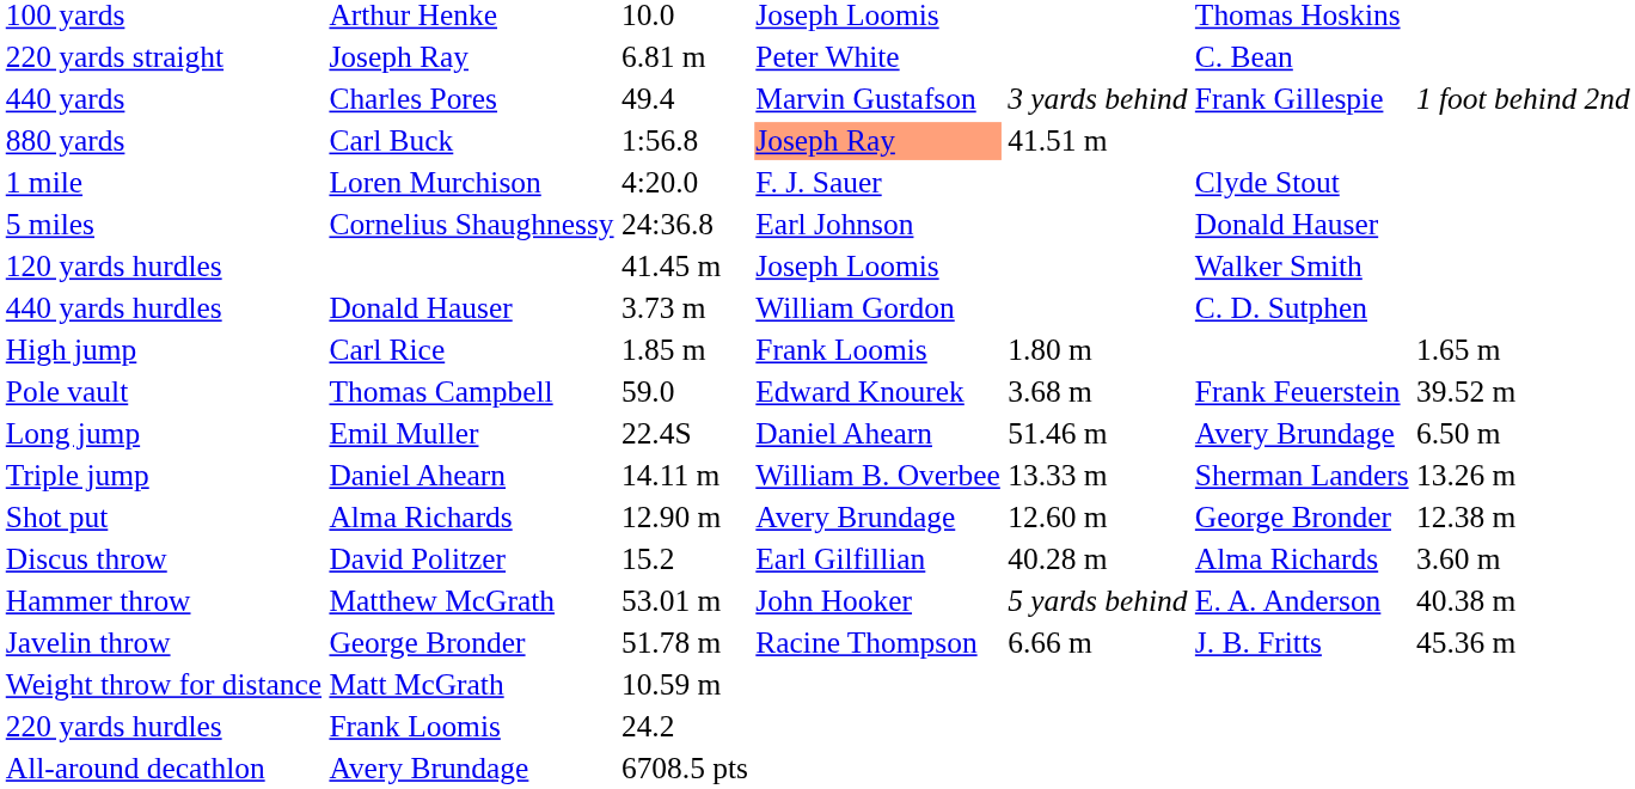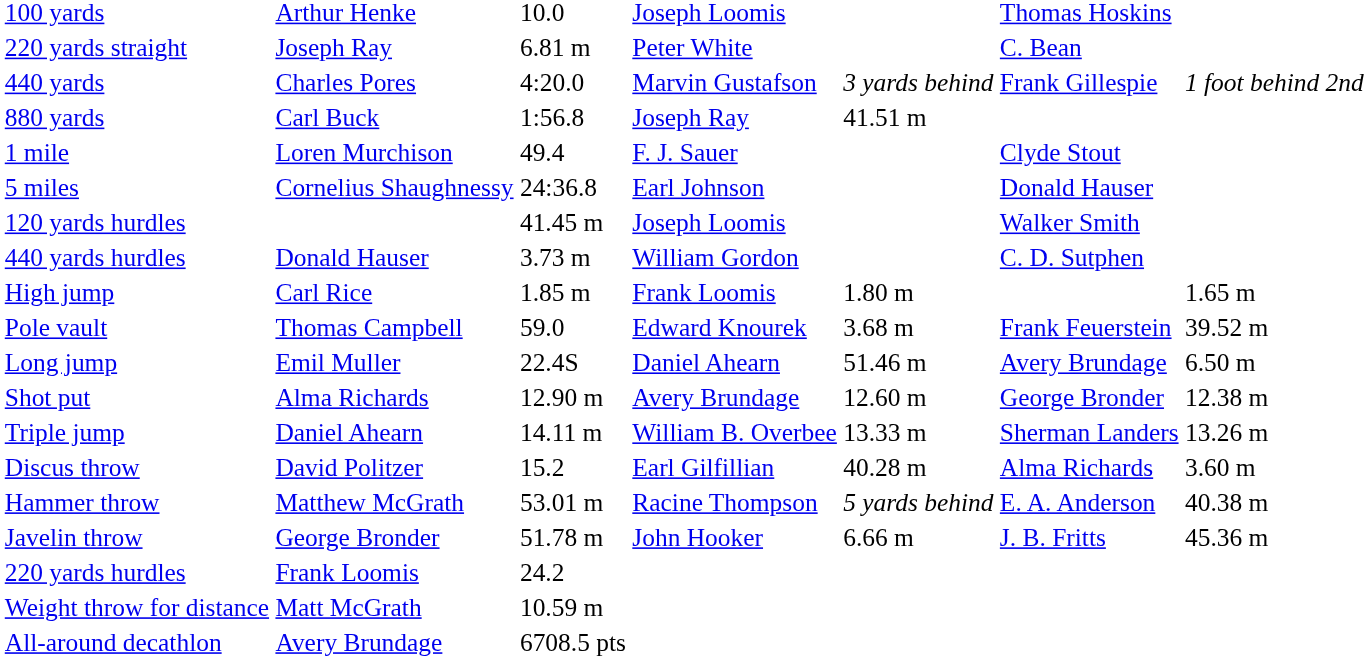440 yards | column 3: 49.4 -> 4:20.0
880 yards | column 4: lightsalmon background -> no background
1 mile | column 3: 4:20.0 -> 49.4
rows swapped: Triple jump <-> Shot put
Hammer throw | column 4: John Hooker -> Racine Thompson
Javelin throw | column 4: Racine Thompson -> John Hooker
rows swapped: 220 yards hurdles <-> Weight throw for distance
